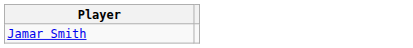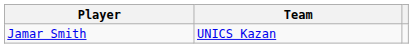+ column: Team | UNICS Kazan
